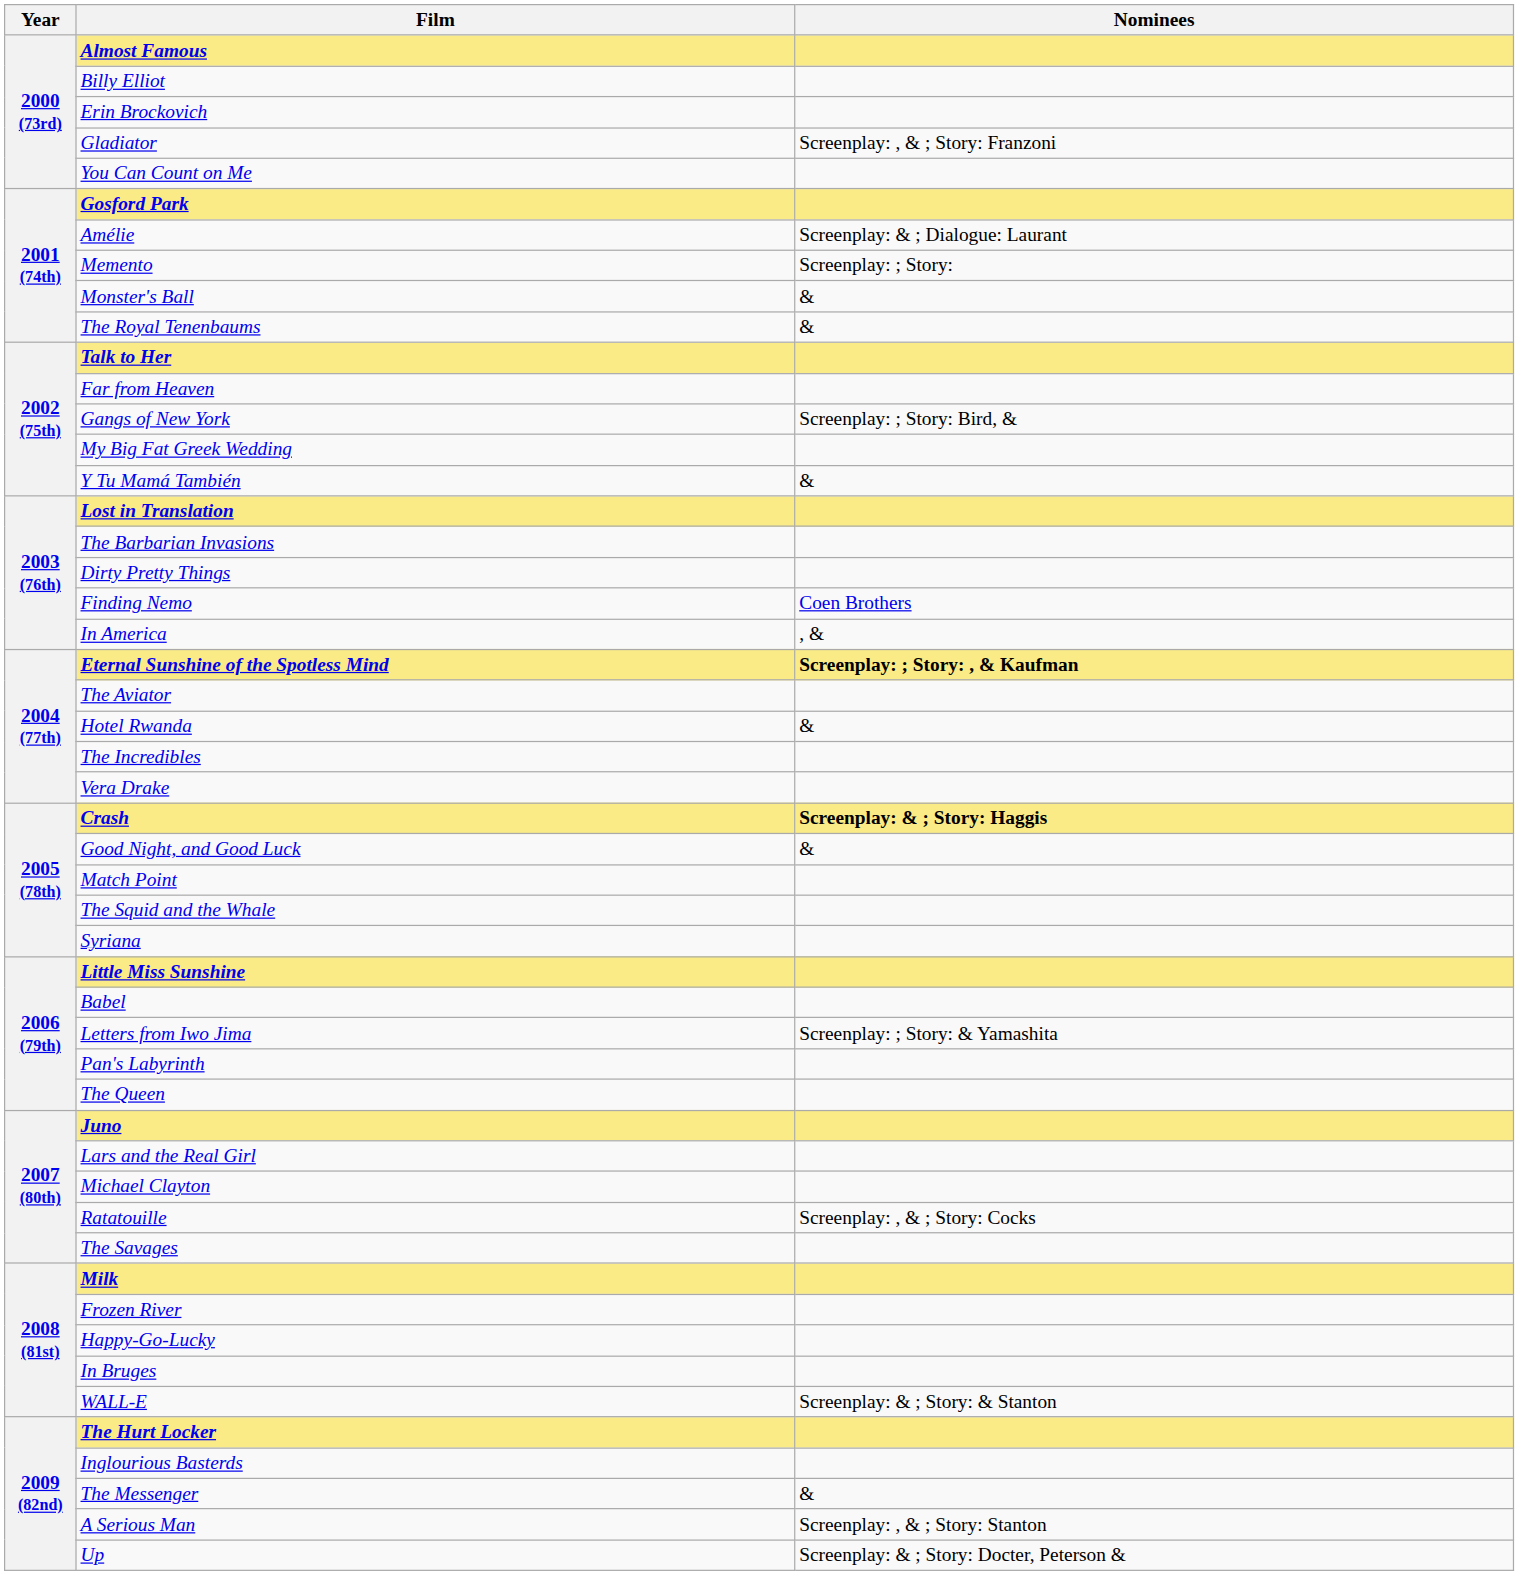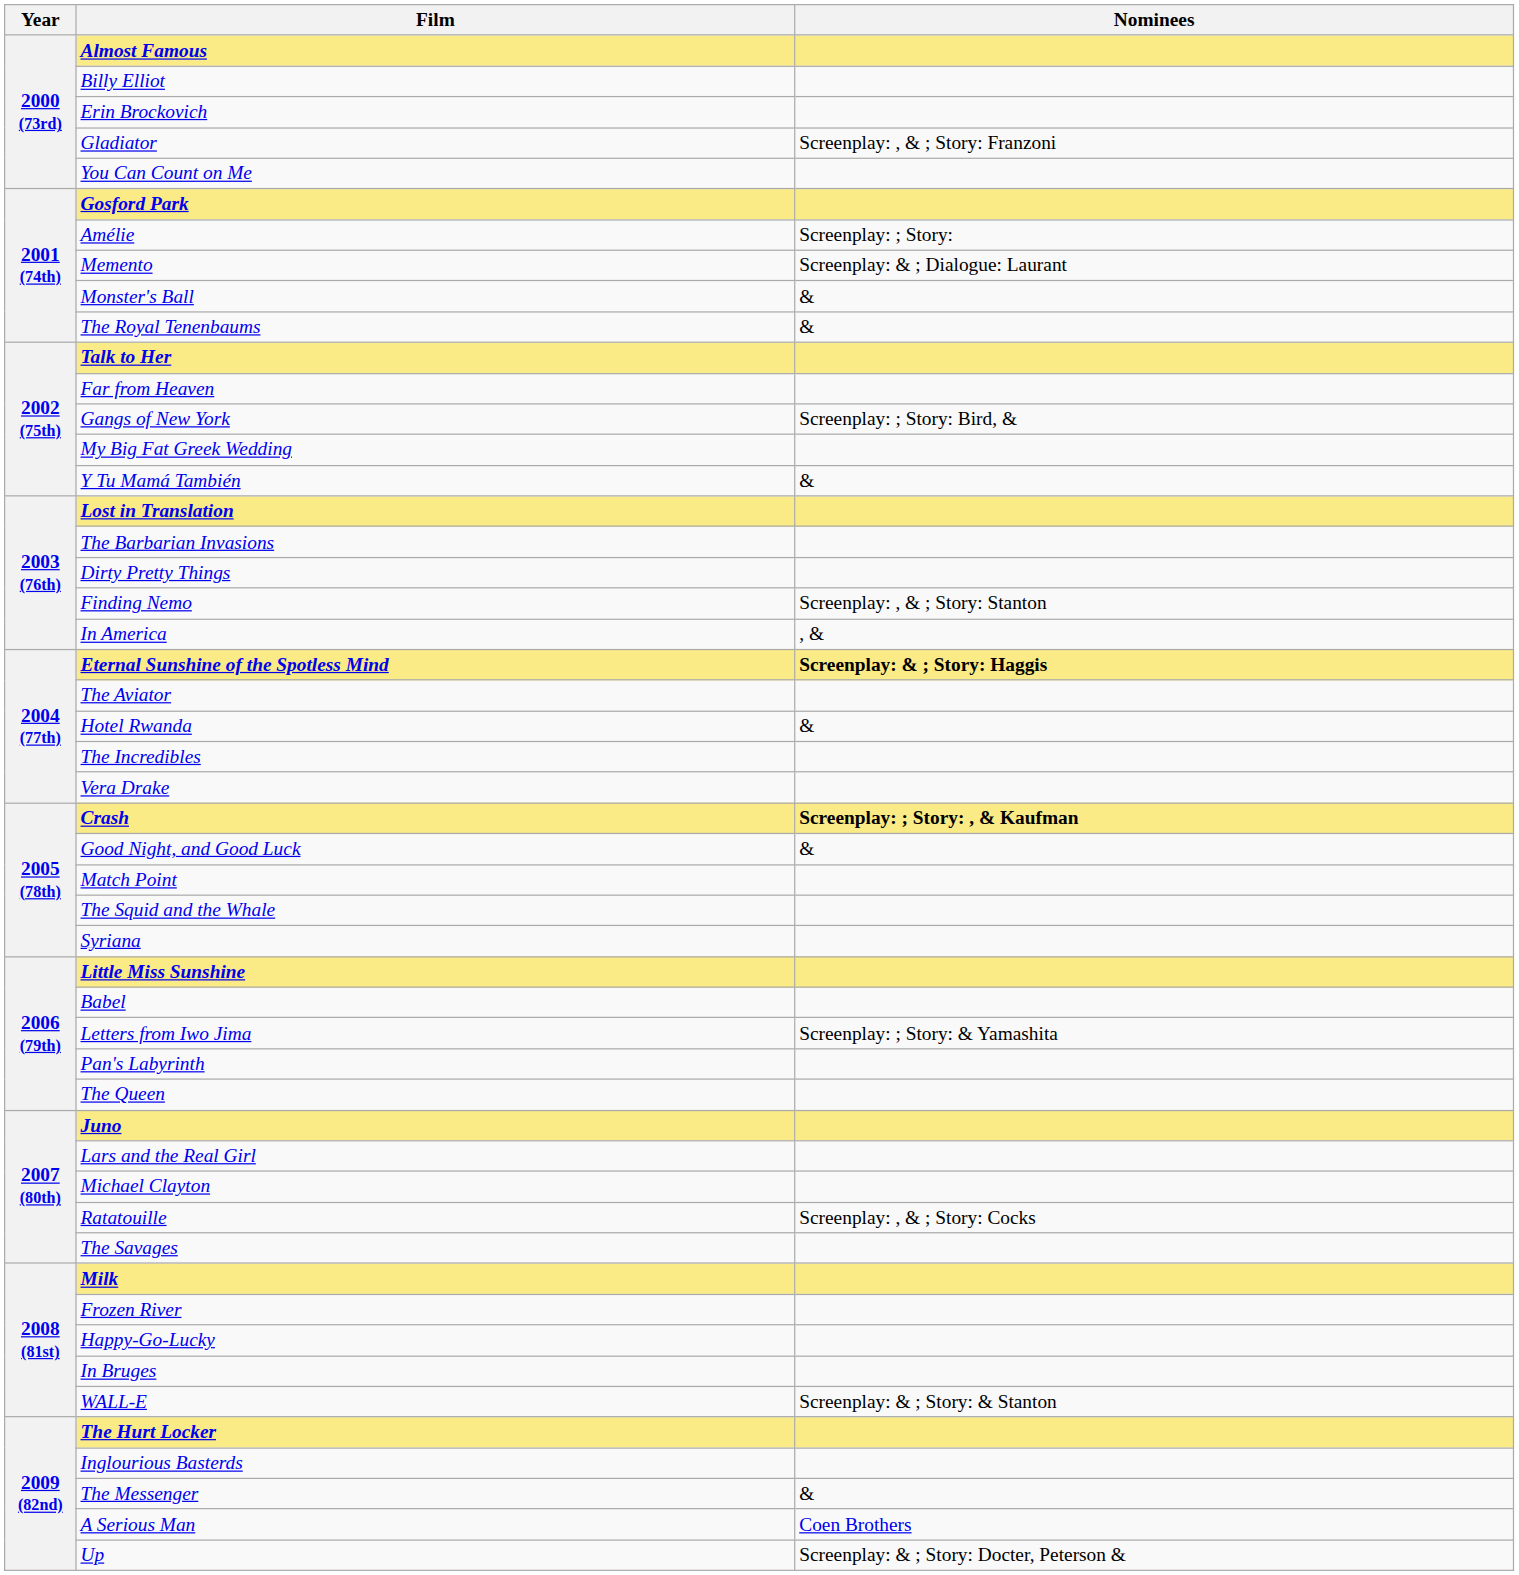Amélie | Nominees: Screenplay: & ; Dialogue: Laurant -> Screenplay: ; Story:
Memento | Nominees: Screenplay: ; Story: -> Screenplay: & ; Dialogue: Laurant
Finding Nemo | Nominees: Coen Brothers -> Screenplay: , & ; Story: Stanton
Eternal Sunshine of the Spotless Mind | Nominees: Screenplay: ; Story: , & Kaufman -> Screenplay: & ; Story: Haggis
Crash | Nominees: Screenplay: & ; Story: Haggis -> Screenplay: ; Story: , & Kaufman
A Serious Man | Nominees: Screenplay: , & ; Story: Stanton -> Coen Brothers
